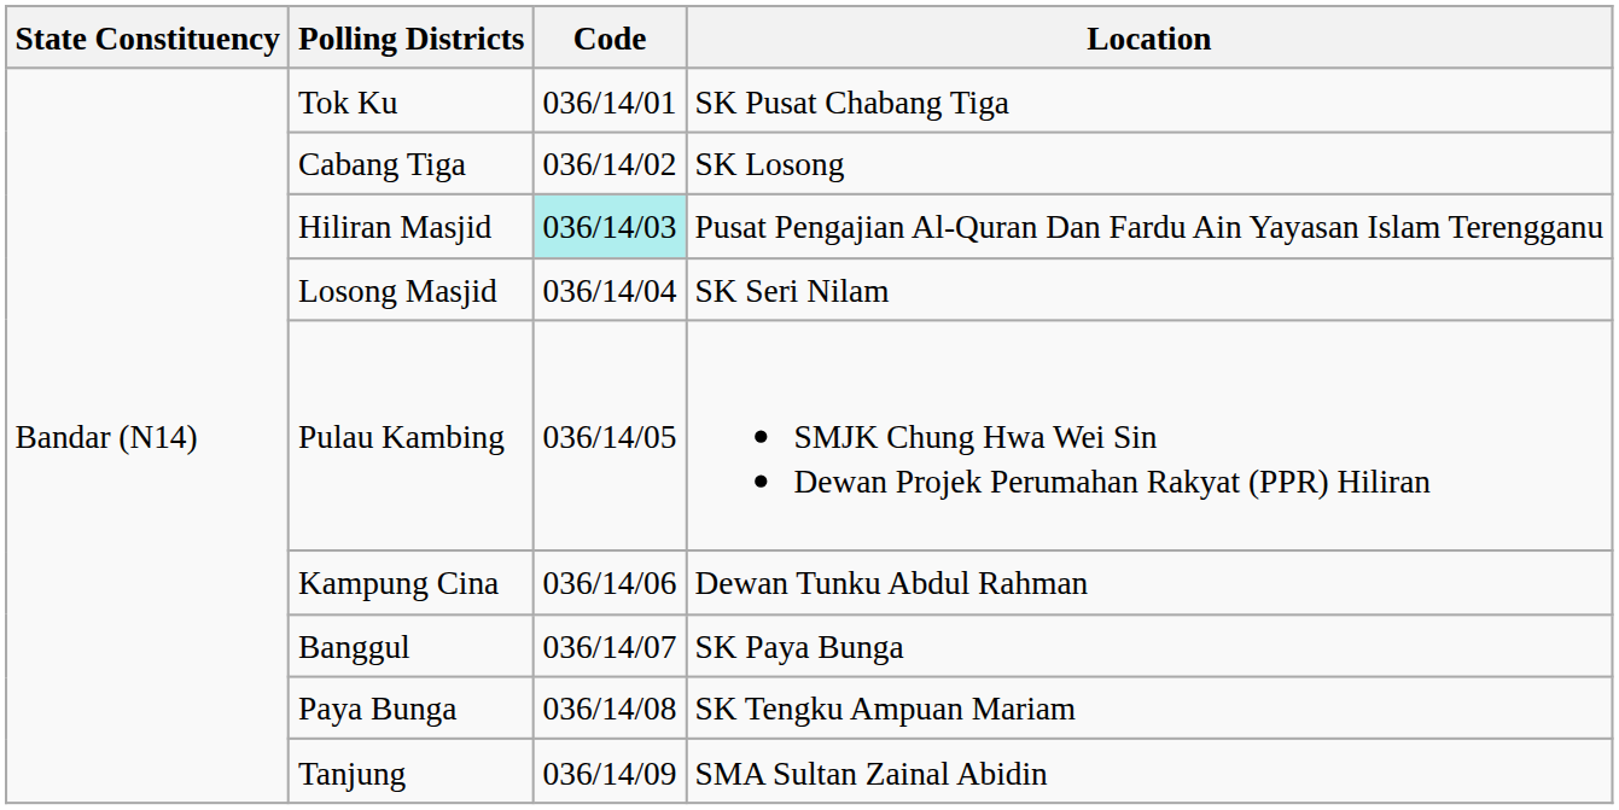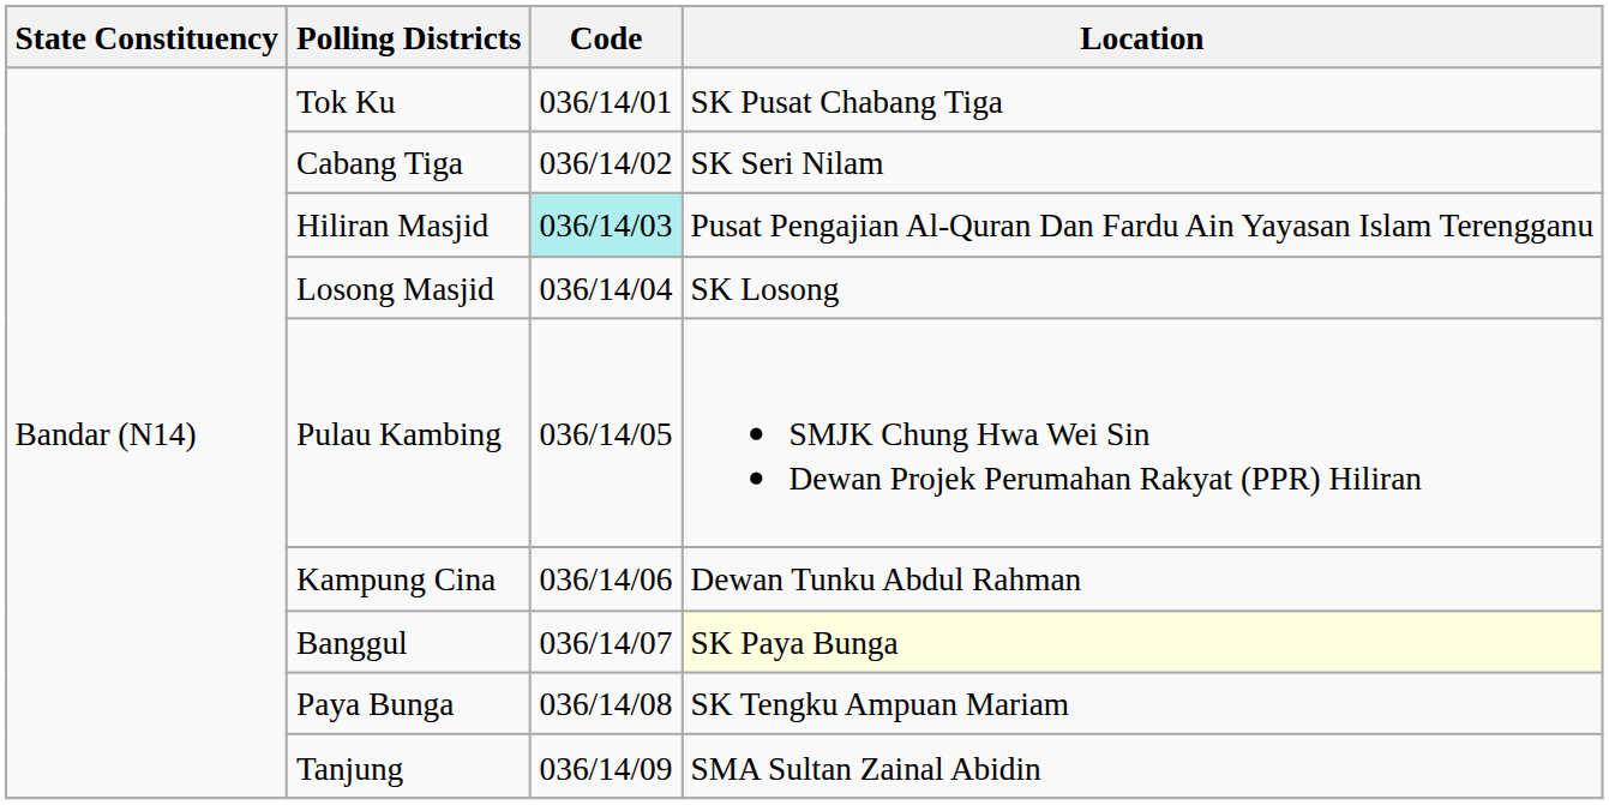Cabang Tiga | Location: SK Losong -> SK Seri Nilam
Losong Masjid | Location: SK Seri Nilam -> SK Losong
Banggul | Location: no background -> lightyellow background
